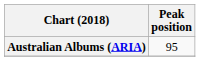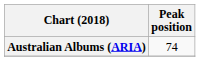Australian Albums (ARIA) | Peak position: 95 -> 74
